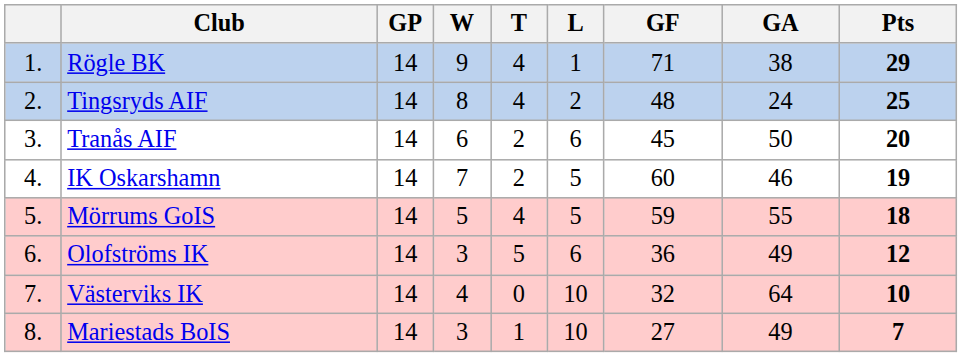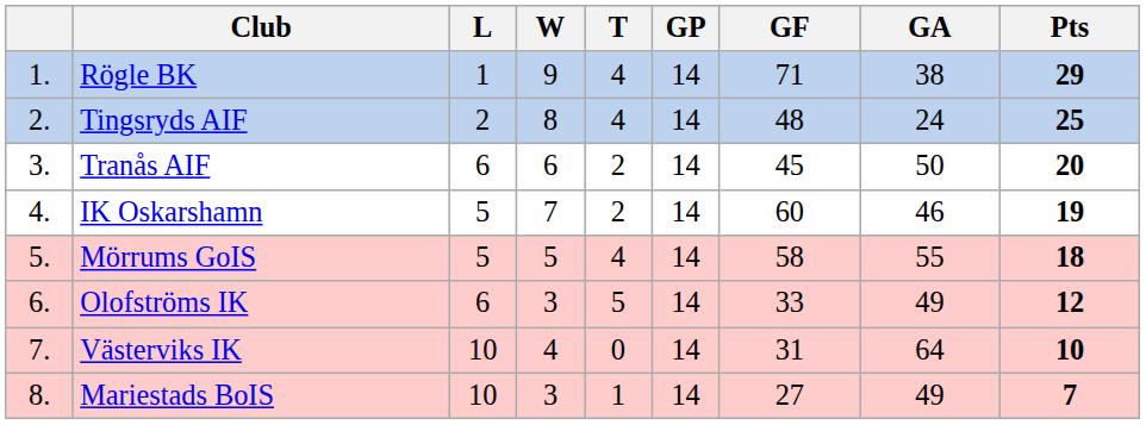columns swapped: GP <-> L
Mörrums GoIS | GF: 59 -> 58
Olofströms IK | GF: 36 -> 33
Västerviks IK | GF: 32 -> 31
